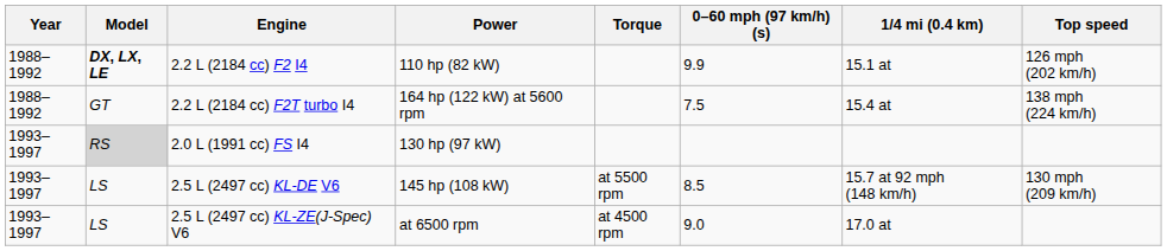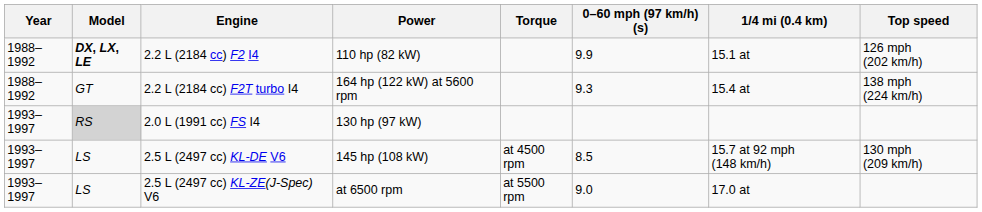2.2 L (2184 cc) F2T turbo I4 | 0–60 mph (97 km/h)(s): 7.5 -> 9.3
2.5 L (2497 cc) KL-DE V6 | Torque: at 5500 rpm -> at 4500 rpm
2.5 L (2497 cc) KL-ZE(J-Spec) V6 | Torque: at 4500 rpm -> at 5500 rpm
